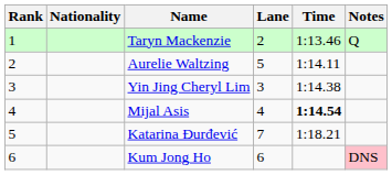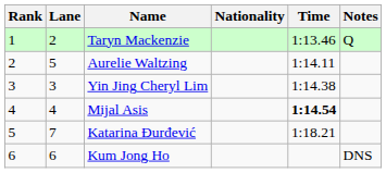columns swapped: Lane <-> Nationality
Kum Jong Ho | Notes: pink background -> no background
